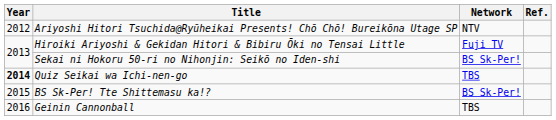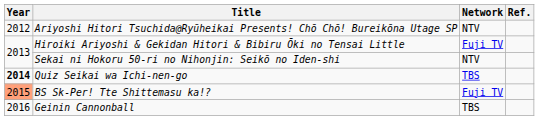Sekai ni Hokoru 50-ri no Nihonjin: Seikō no Iden-shi | Network: BS Sk-Per! -> NTV
BS Sk-Per! Tte Shittemasu ka!? | Year: no background -> lightsalmon background
BS Sk-Per! Tte Shittemasu ka!? | Network: BS Sk-Per! -> Fuji TV
